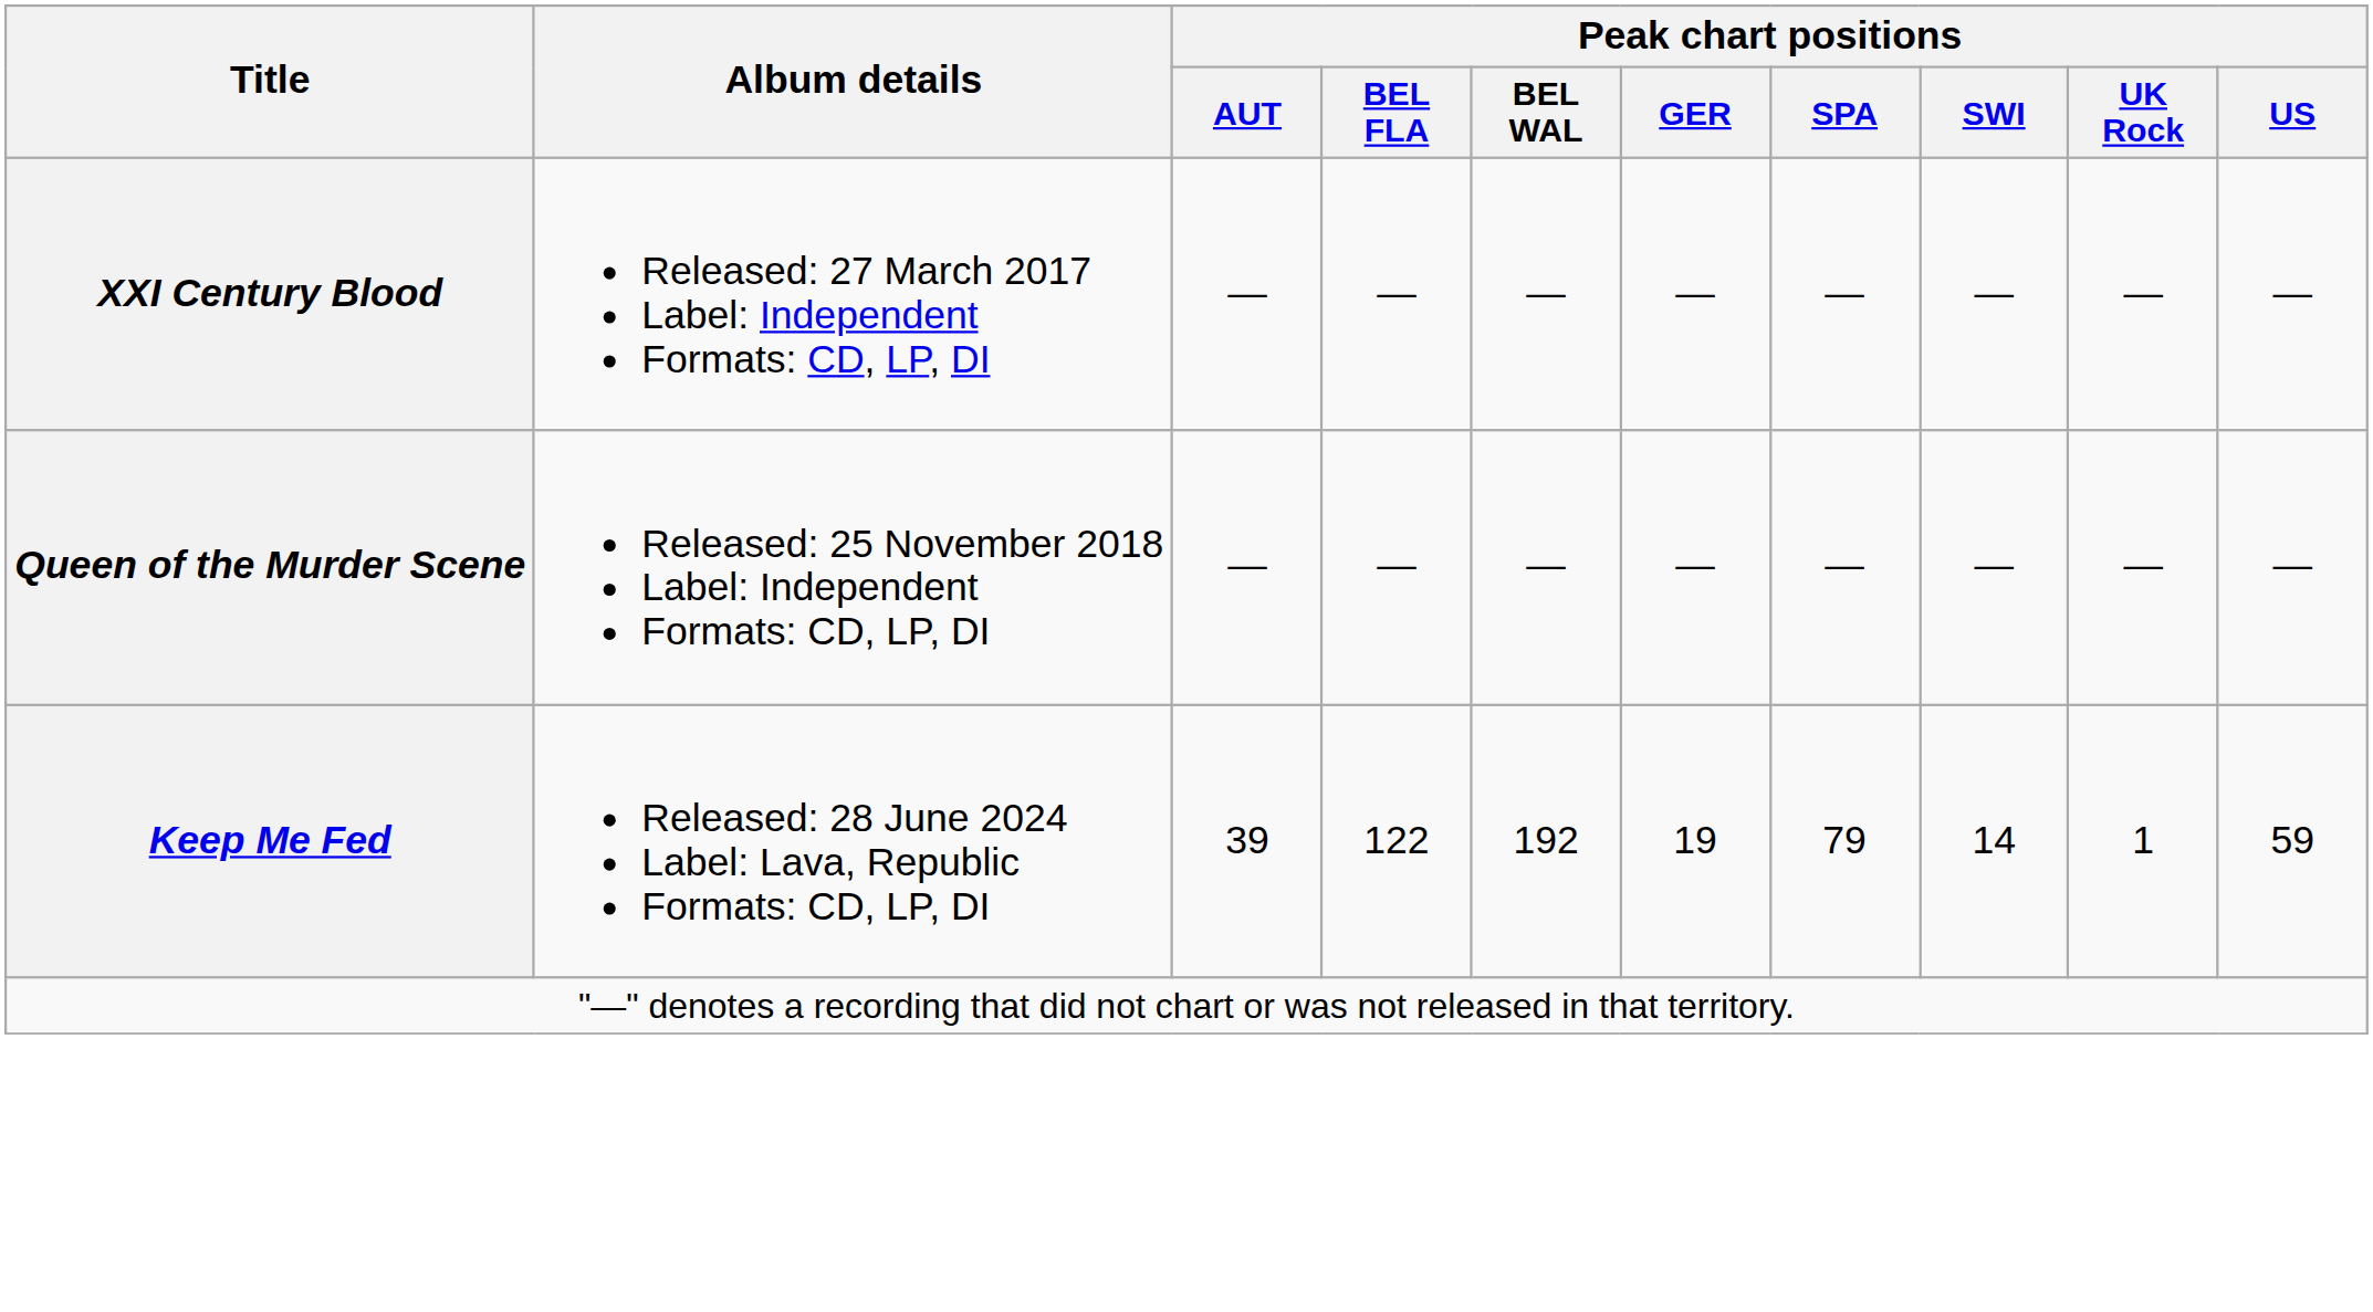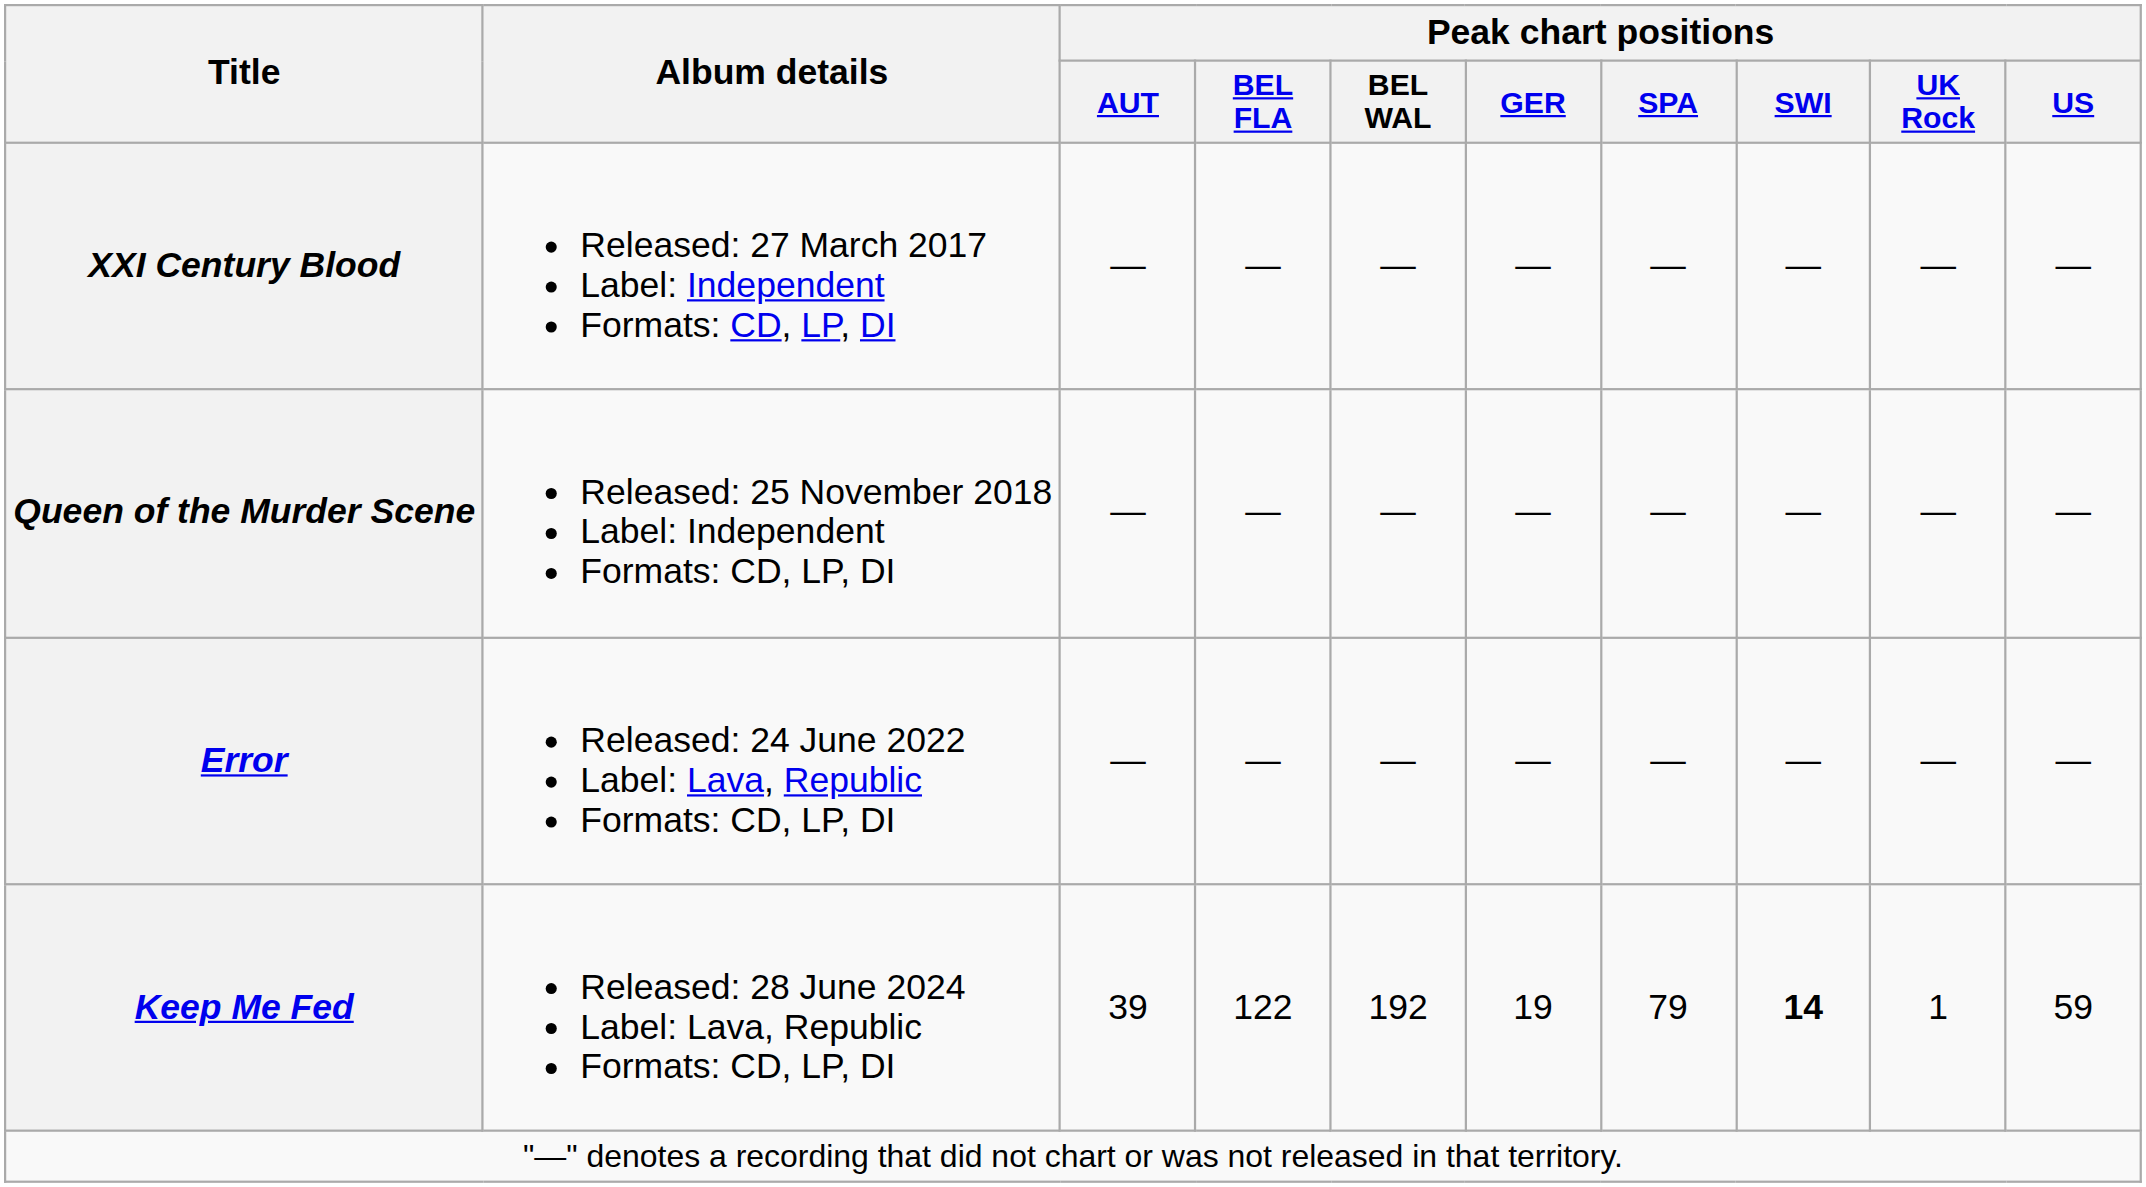+ row: Error | Released: 24 June 2022 Label: Lava, Republic Formats: CD, LP, DI | — | — | — | — | — | — | — | —
Keep Me Fed | Peak chart positions / SWI: normal -> bold
